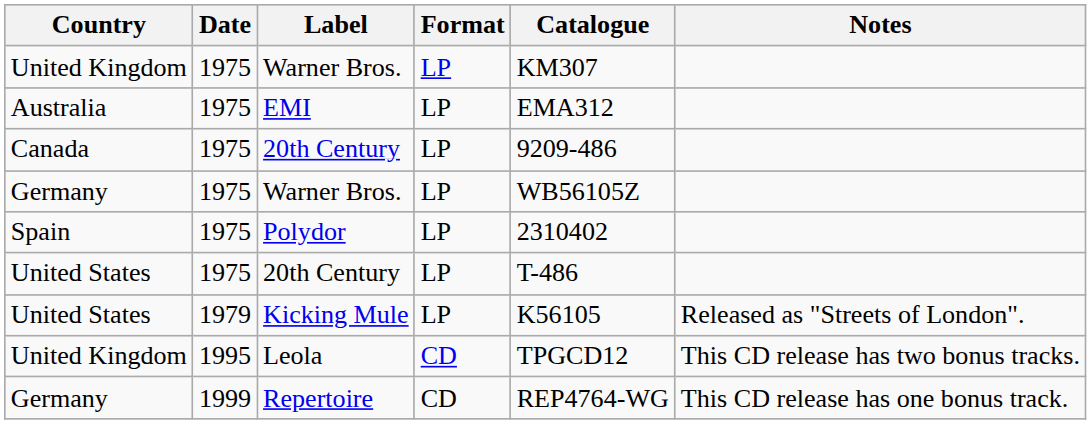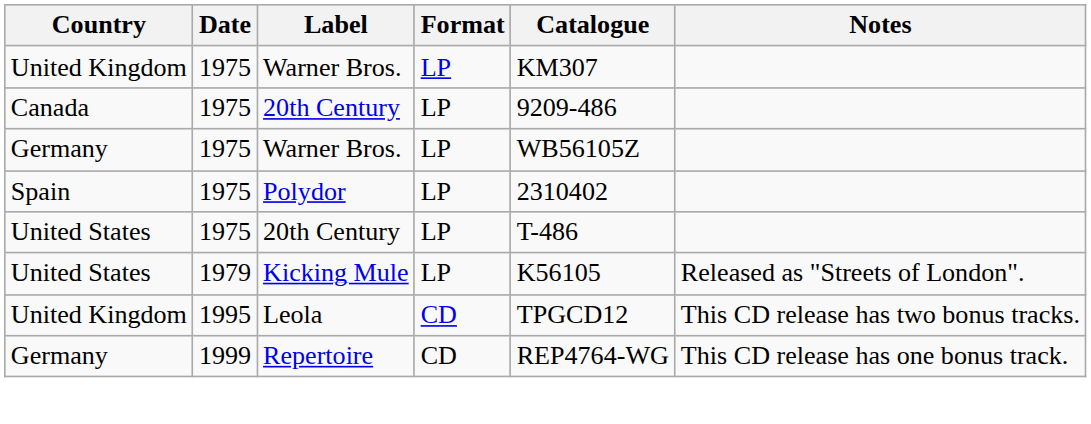- row: Australia | 1975 | EMI | LP | EMA312
